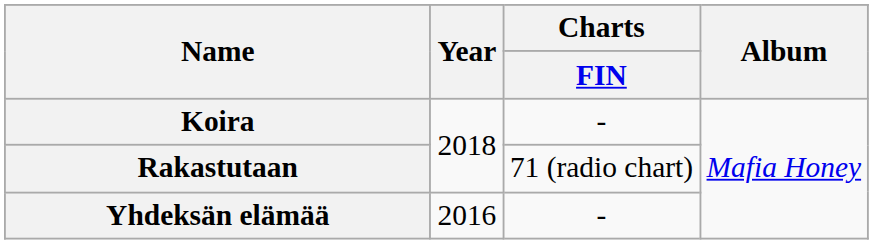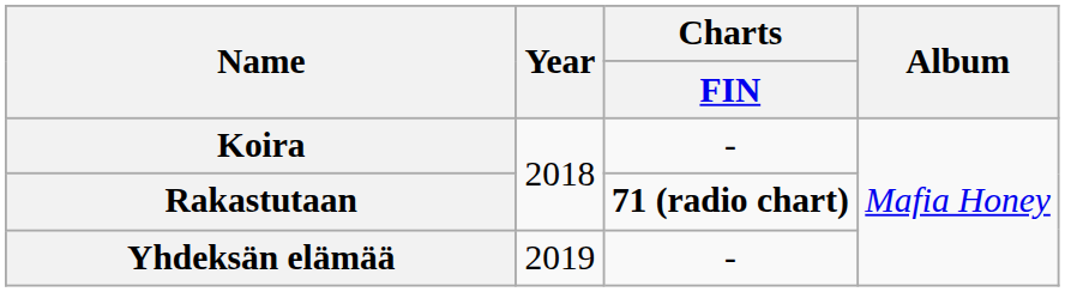Rakastutaan | Charts / FIN: normal -> bold
Yhdeksän elämää | Year: 2016 -> 2019
